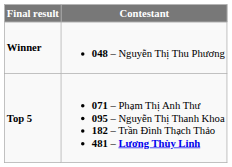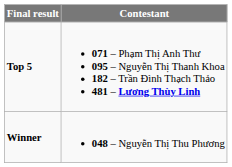rows swapped: Winner <-> Top 5
